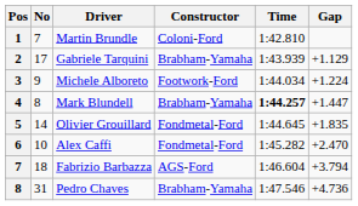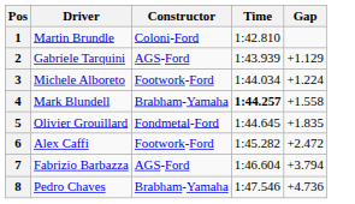- column: No | 7 | 17 | 9 | 8 | 14 | 10 | 18 | 31
Gabriele Tarquini | Constructor: Brabham-Yamaha -> AGS-Ford
Mark Blundell | Gap: +1.447 -> +1.558
Alex Caffi | Constructor: Fondmetal-Ford -> Footwork-Ford
Alex Caffi | Gap: +2.470 -> +2.472
